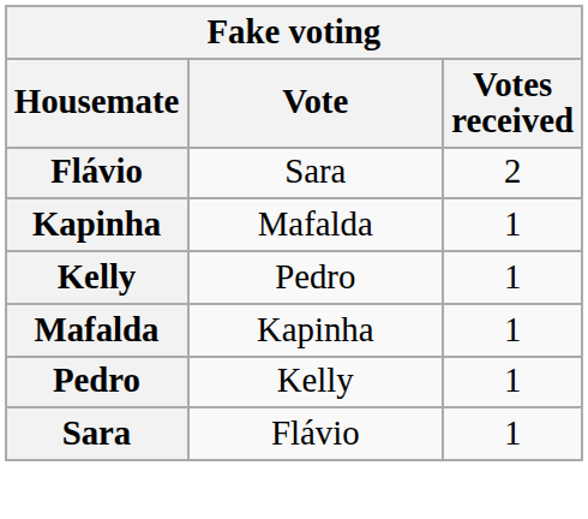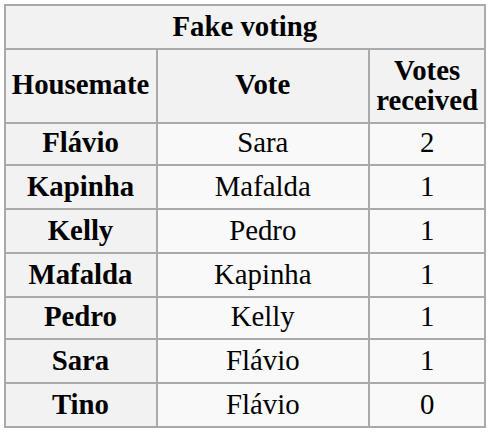+ row: Tino | Flávio | 0
